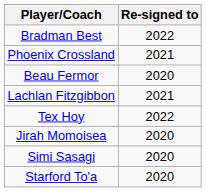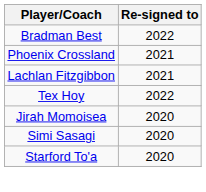- row: Beau Fermor | 2020
